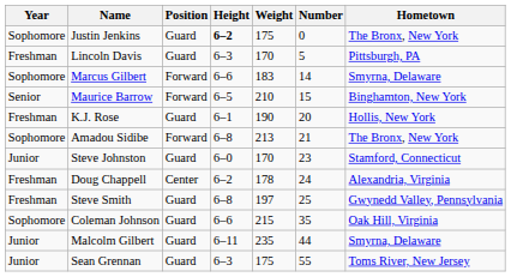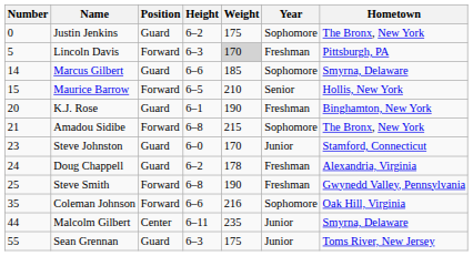columns swapped: Number <-> Year
Justin Jenkins | Height: bold -> normal
Lincoln Davis | Position: Guard -> Forward
Lincoln Davis | Weight: no background -> lightgrey background
Marcus Gilbert | Position: Forward -> Guard
Marcus Gilbert | Weight: 183 -> 185
Maurice Barrow | Hometown: Binghamton, New York -> Hollis, New York
K.J. Rose | Hometown: Hollis, New York -> Binghamton, New York
Amadou Sidibe | Weight: 213 -> 215
Doug Chappell | Position: Center -> Guard
Steve Smith | Position: Guard -> Forward
Steve Smith | Weight: 197 -> 190
Coleman Johnson | Position: Guard -> Forward
Coleman Johnson | Weight: 215 -> 216
Malcolm Gilbert | Position: Guard -> Center
